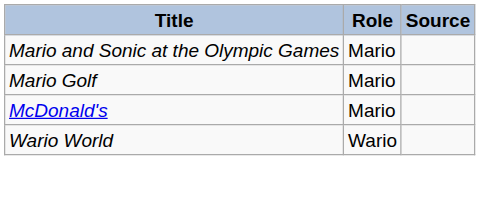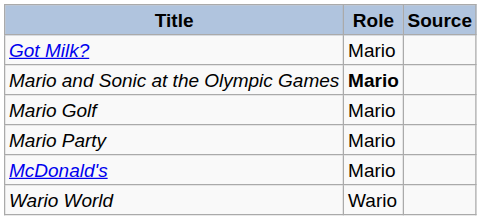+ row: Got Milk? | Mario
Mario and Sonic at the Olympic Games | Role: normal -> bold
+ row: Mario Party | Mario
